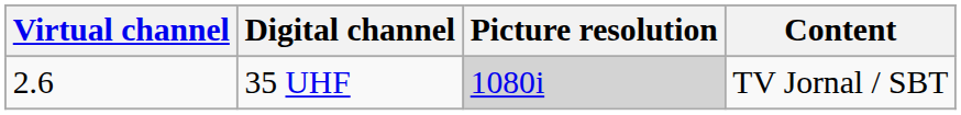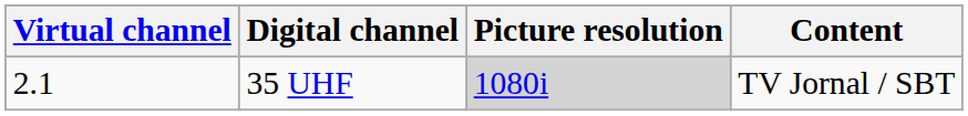35 UHF | Virtual channel: 2.6 -> 2.1
